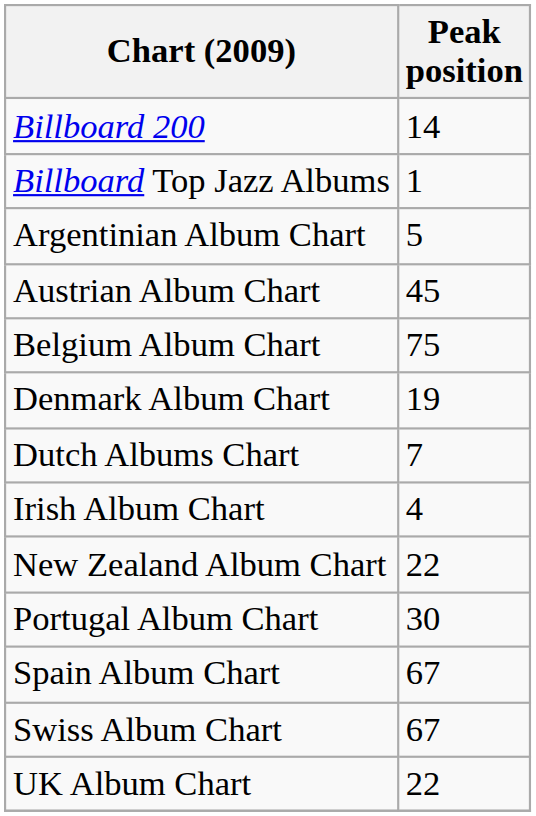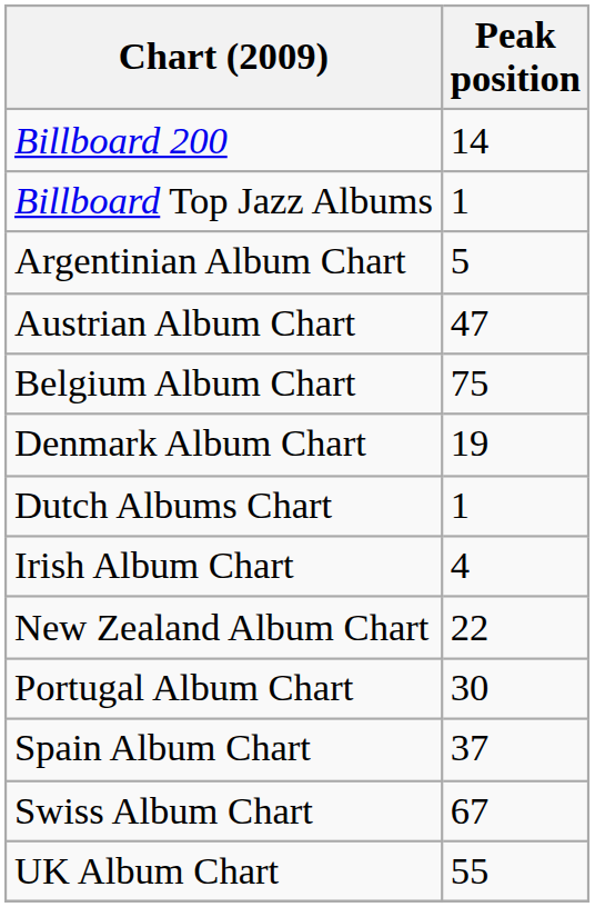Austrian Album Chart | Peak position: 45 -> 47
Dutch Albums Chart | Peak position: 7 -> 1
Spain Album Chart | Peak position: 67 -> 37
UK Album Chart | Peak position: 22 -> 55
